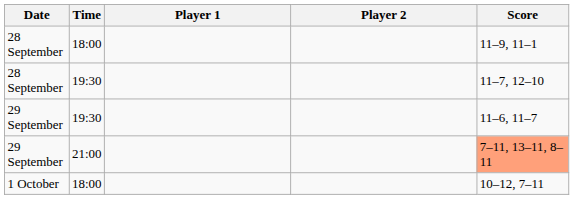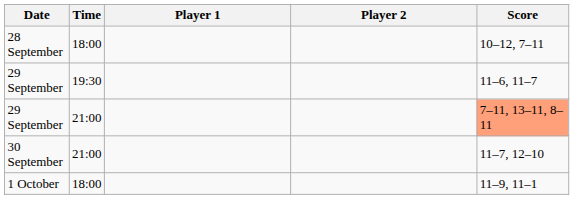28 September / 18:00 | Score: 11–9, 11–1 -> 10–12, 7–11
- row: 28 September | 19:30 | 11–7, 12–10
+ row: 30 September | 21:00 | 11–7, 12–10
1 October | Score: 10–12, 7–11 -> 11–9, 11–1
